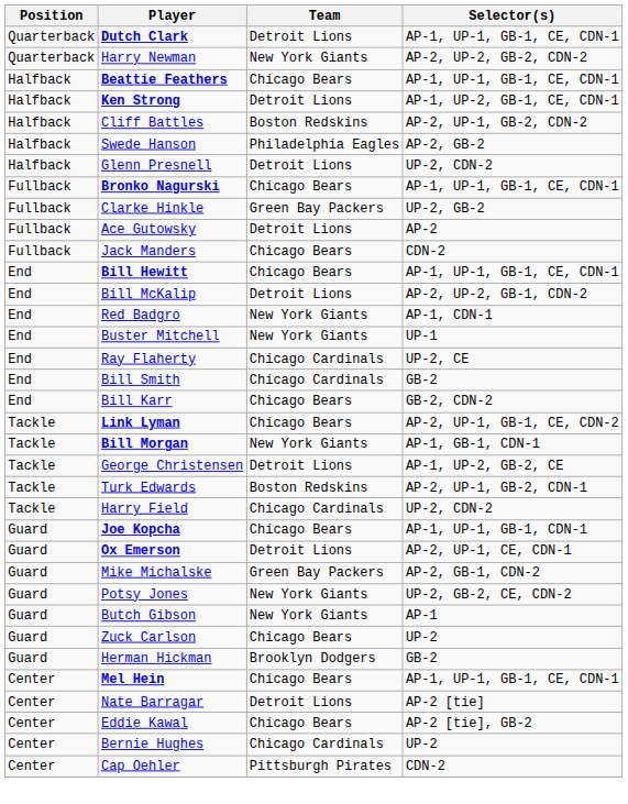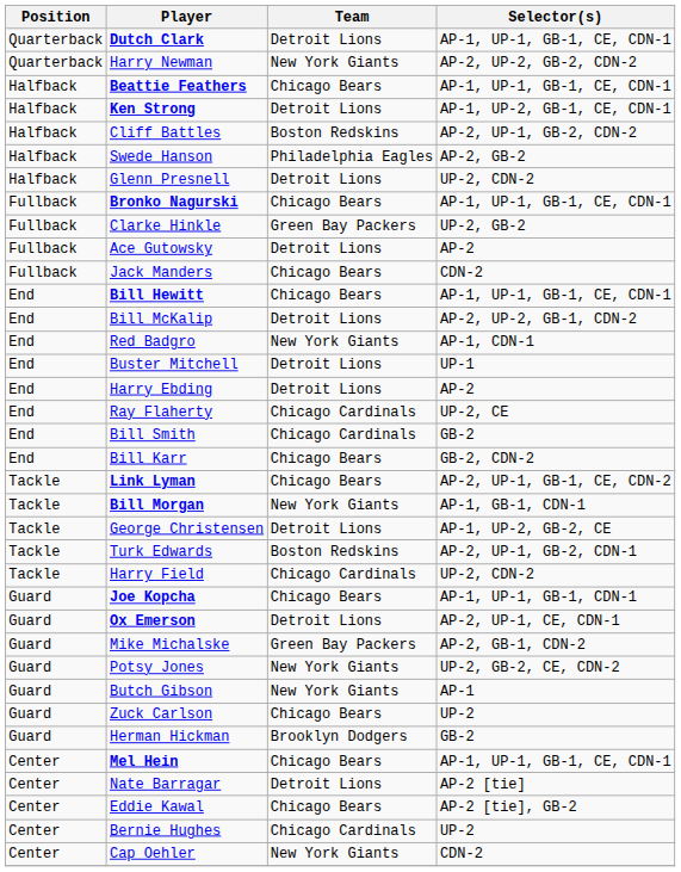Buster Mitchell | Team: New York Giants -> Detroit Lions
+ row: End | Harry Ebding | Detroit Lions | AP-2
Cap Oehler | Team: Pittsburgh Pirates -> New York Giants
